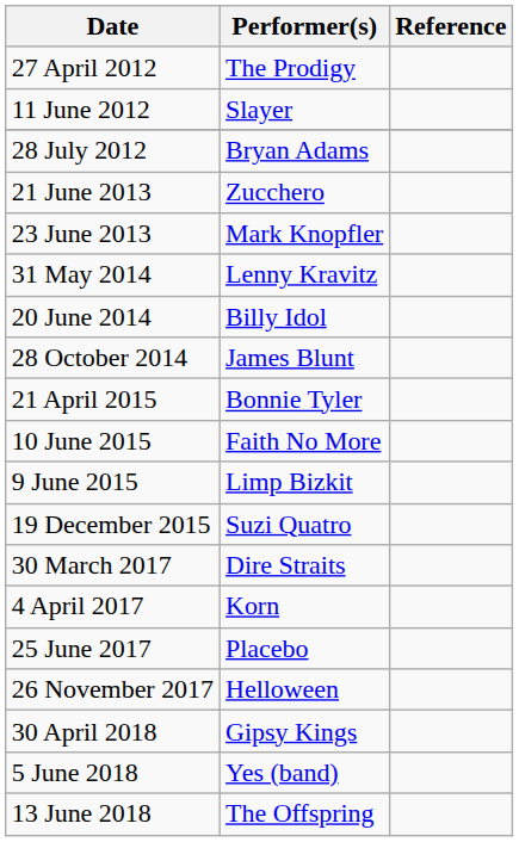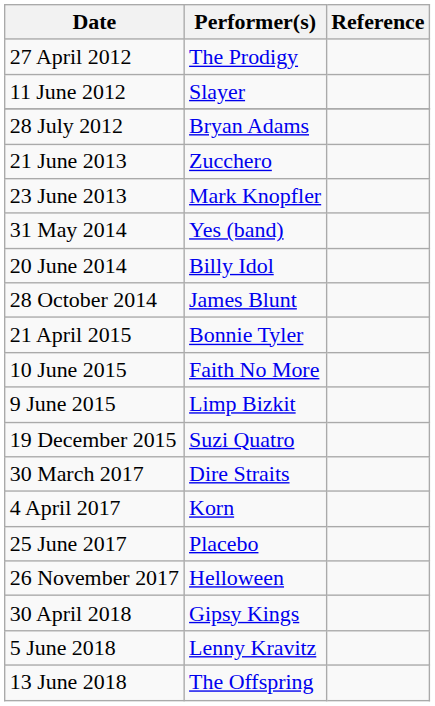31 May 2014 | Performer(s): Lenny Kravitz -> Yes (band)
5 June 2018 | Performer(s): Yes (band) -> Lenny Kravitz
